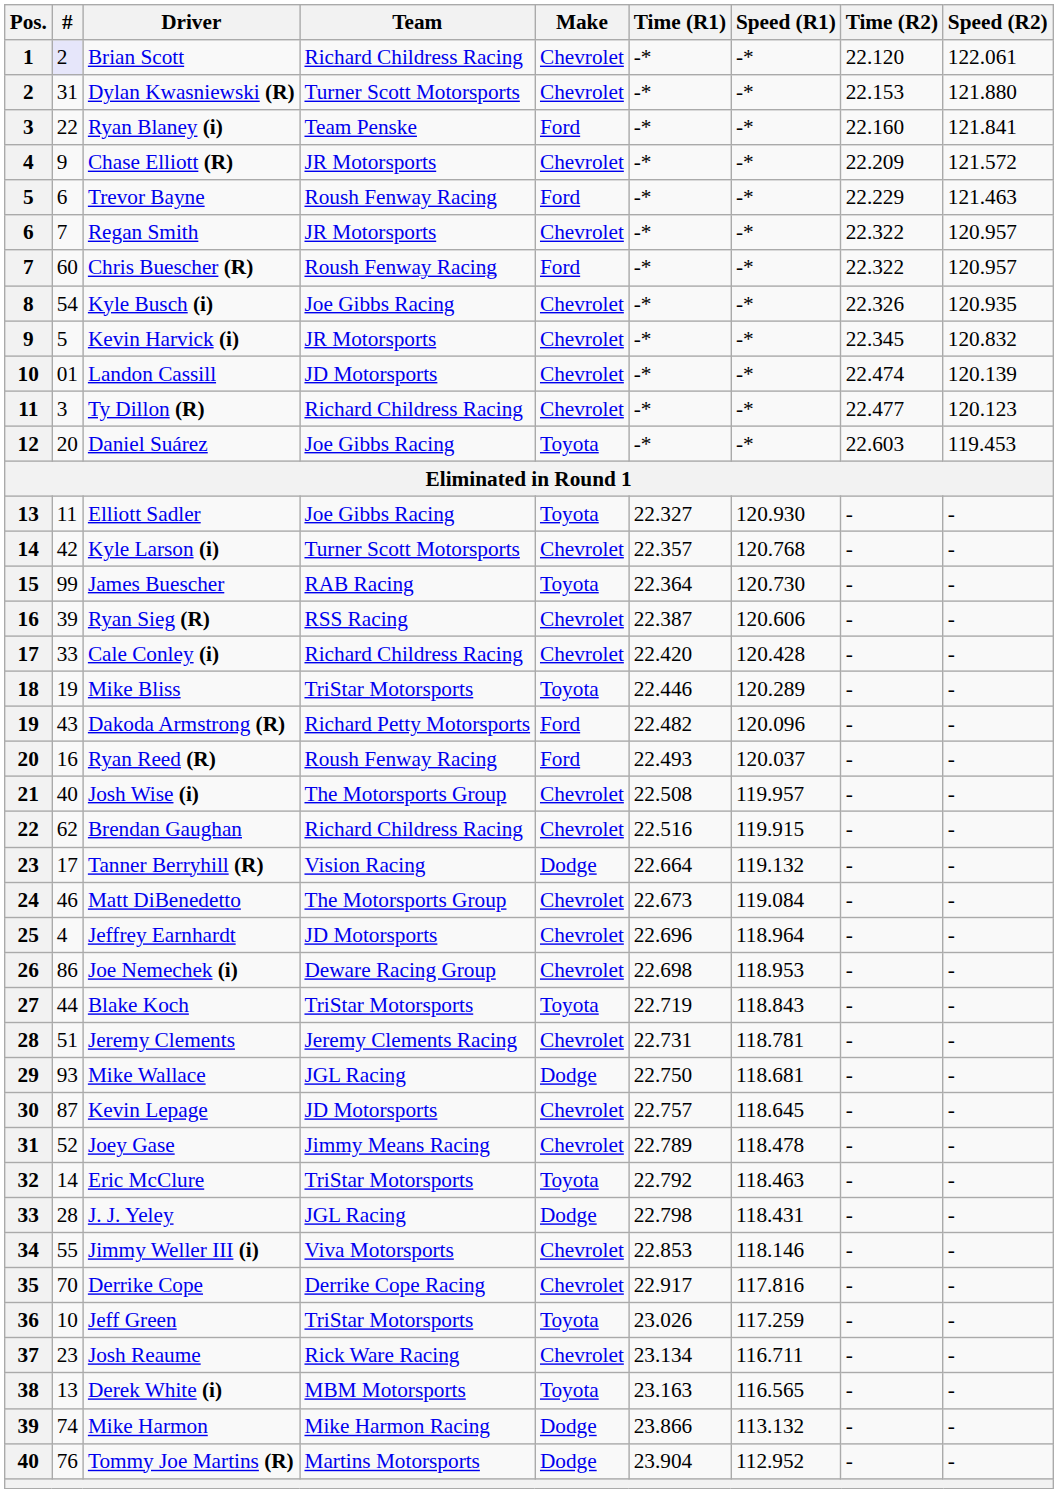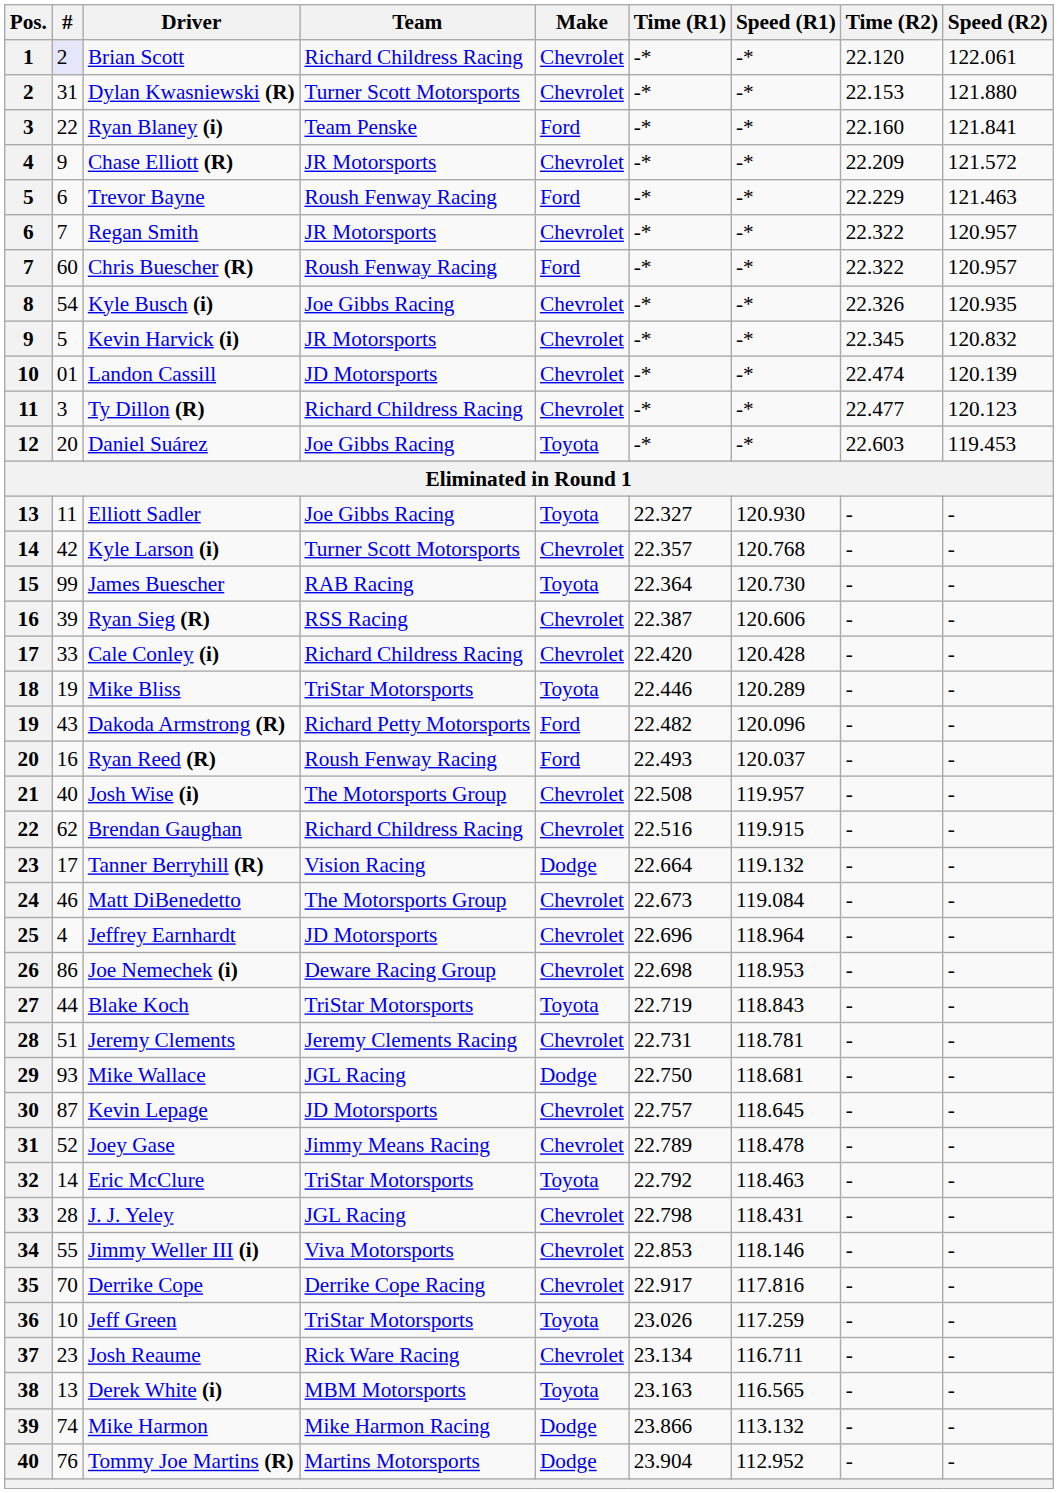J. J. Yeley | Make: Dodge -> Chevrolet
